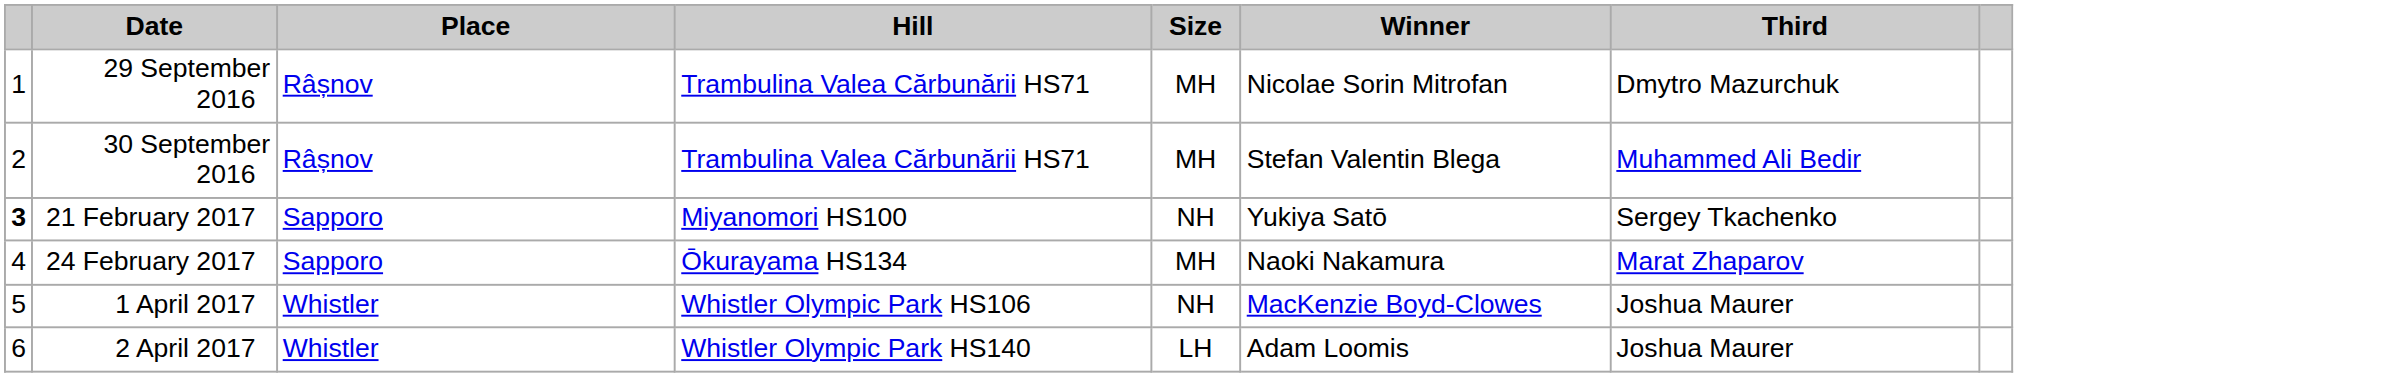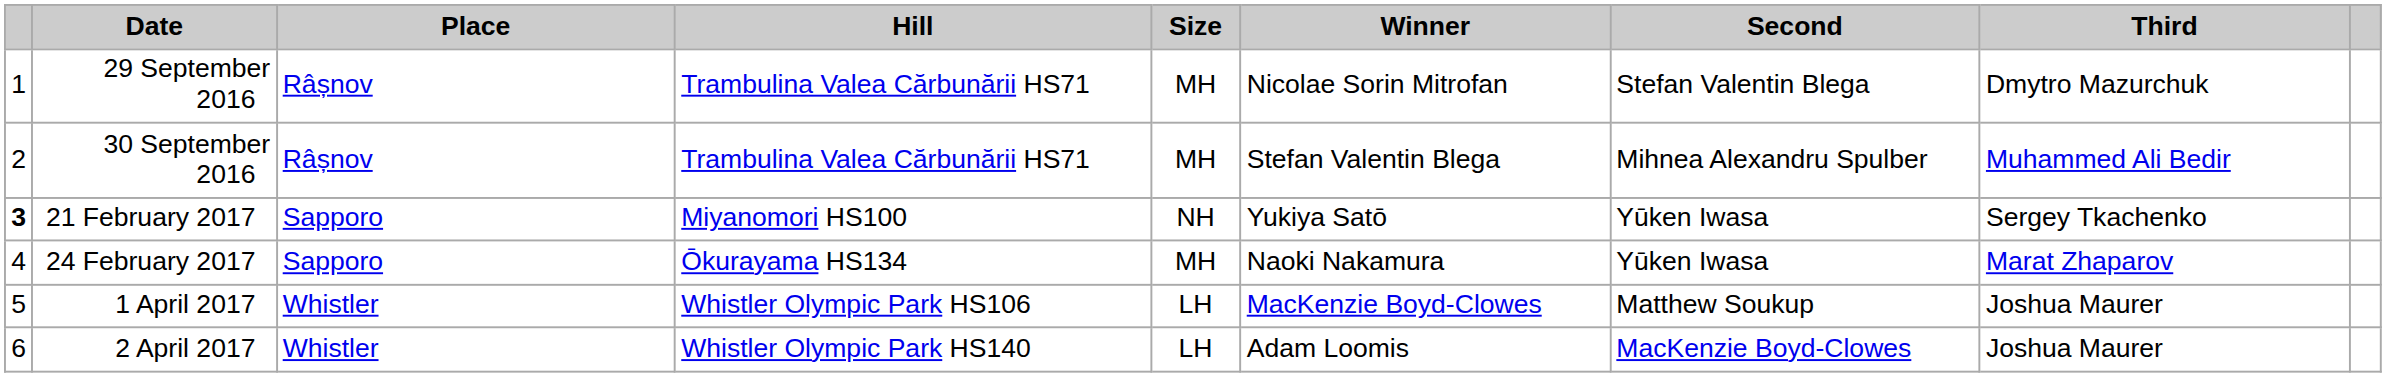+ column: Second | Stefan Valentin Blega | Mihnea Alexandru Spulber | Yūken Iwasa | Yūken Iwasa | Matthew Soukup | MacKenzie Boyd-Clowes
1 April 2017 | Size: NH -> LH
